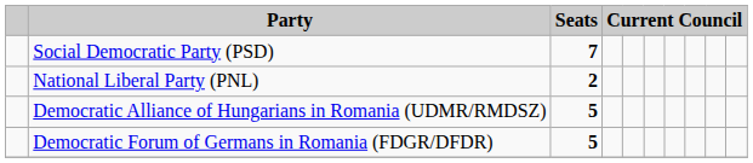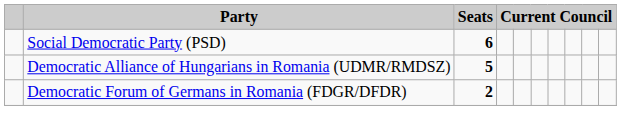Social Democratic Party (PSD) | Seats: 7 -> 6
- row: National Liberal Party (PNL) | 2
Democratic Forum of Germans in Romania (FDGR/DFDR) | Seats: 5 -> 2
